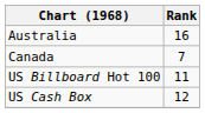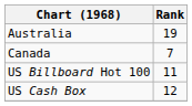Australia | Rank: 16 -> 19
